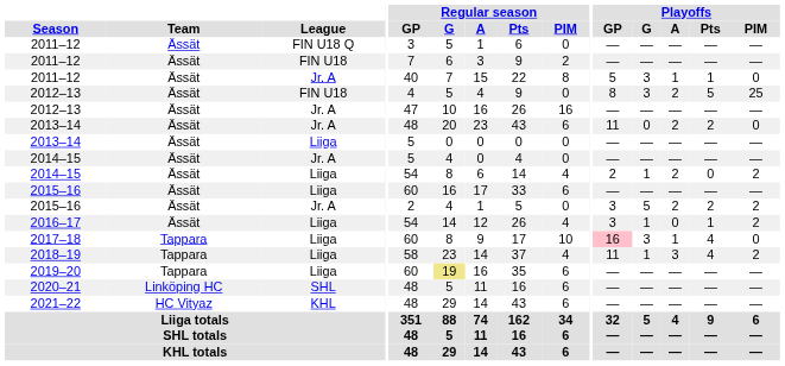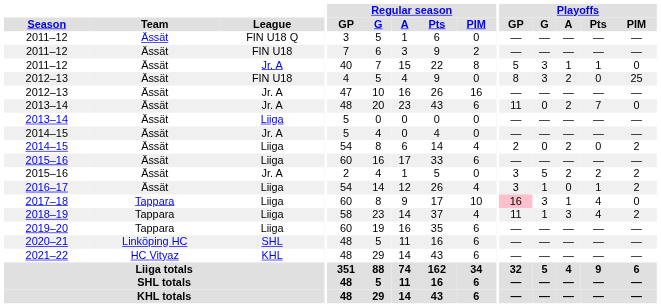2012–13 / FIN U18 | Playoffs / Pts: 5 -> 0
2013–14 / Jr. A | Playoffs / Pts: 2 -> 7
2014–15 / Liiga | Playoffs / G: 1 -> 0
2019–20 | Regular season / G: khaki background -> no background
